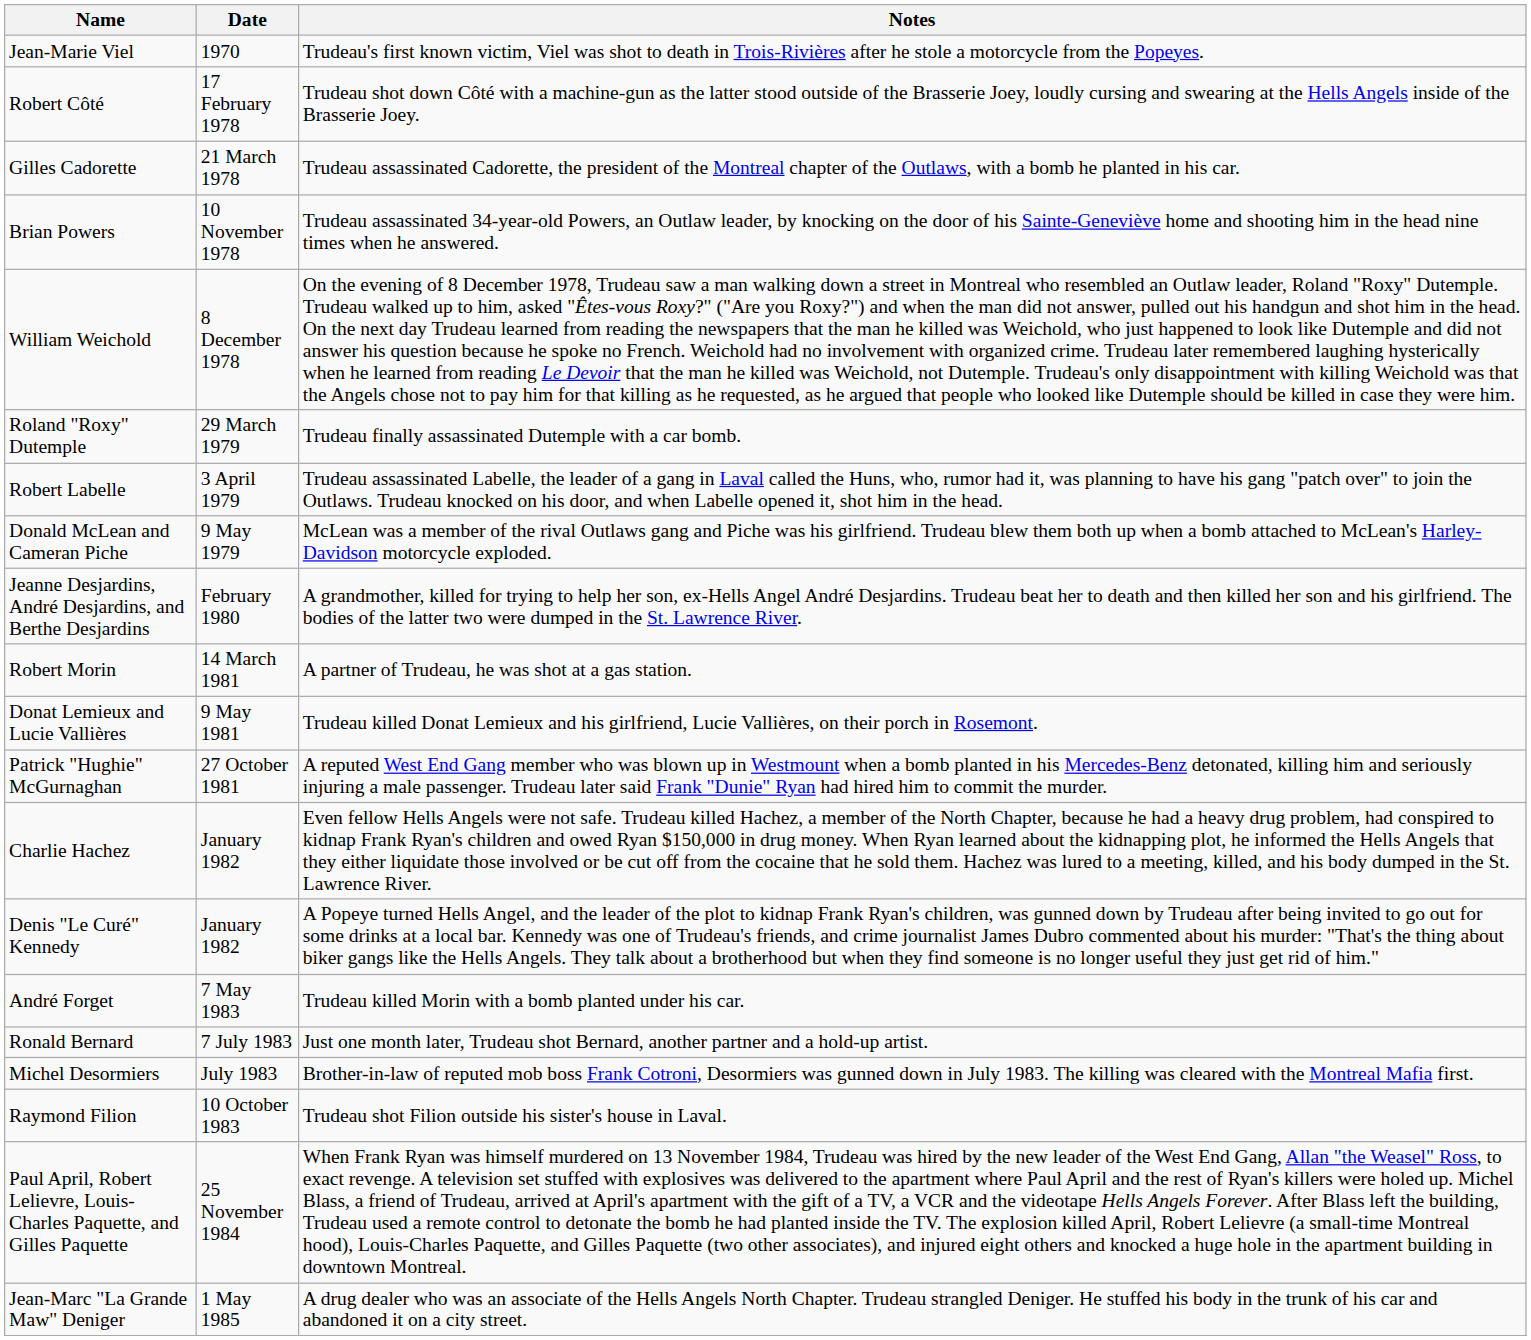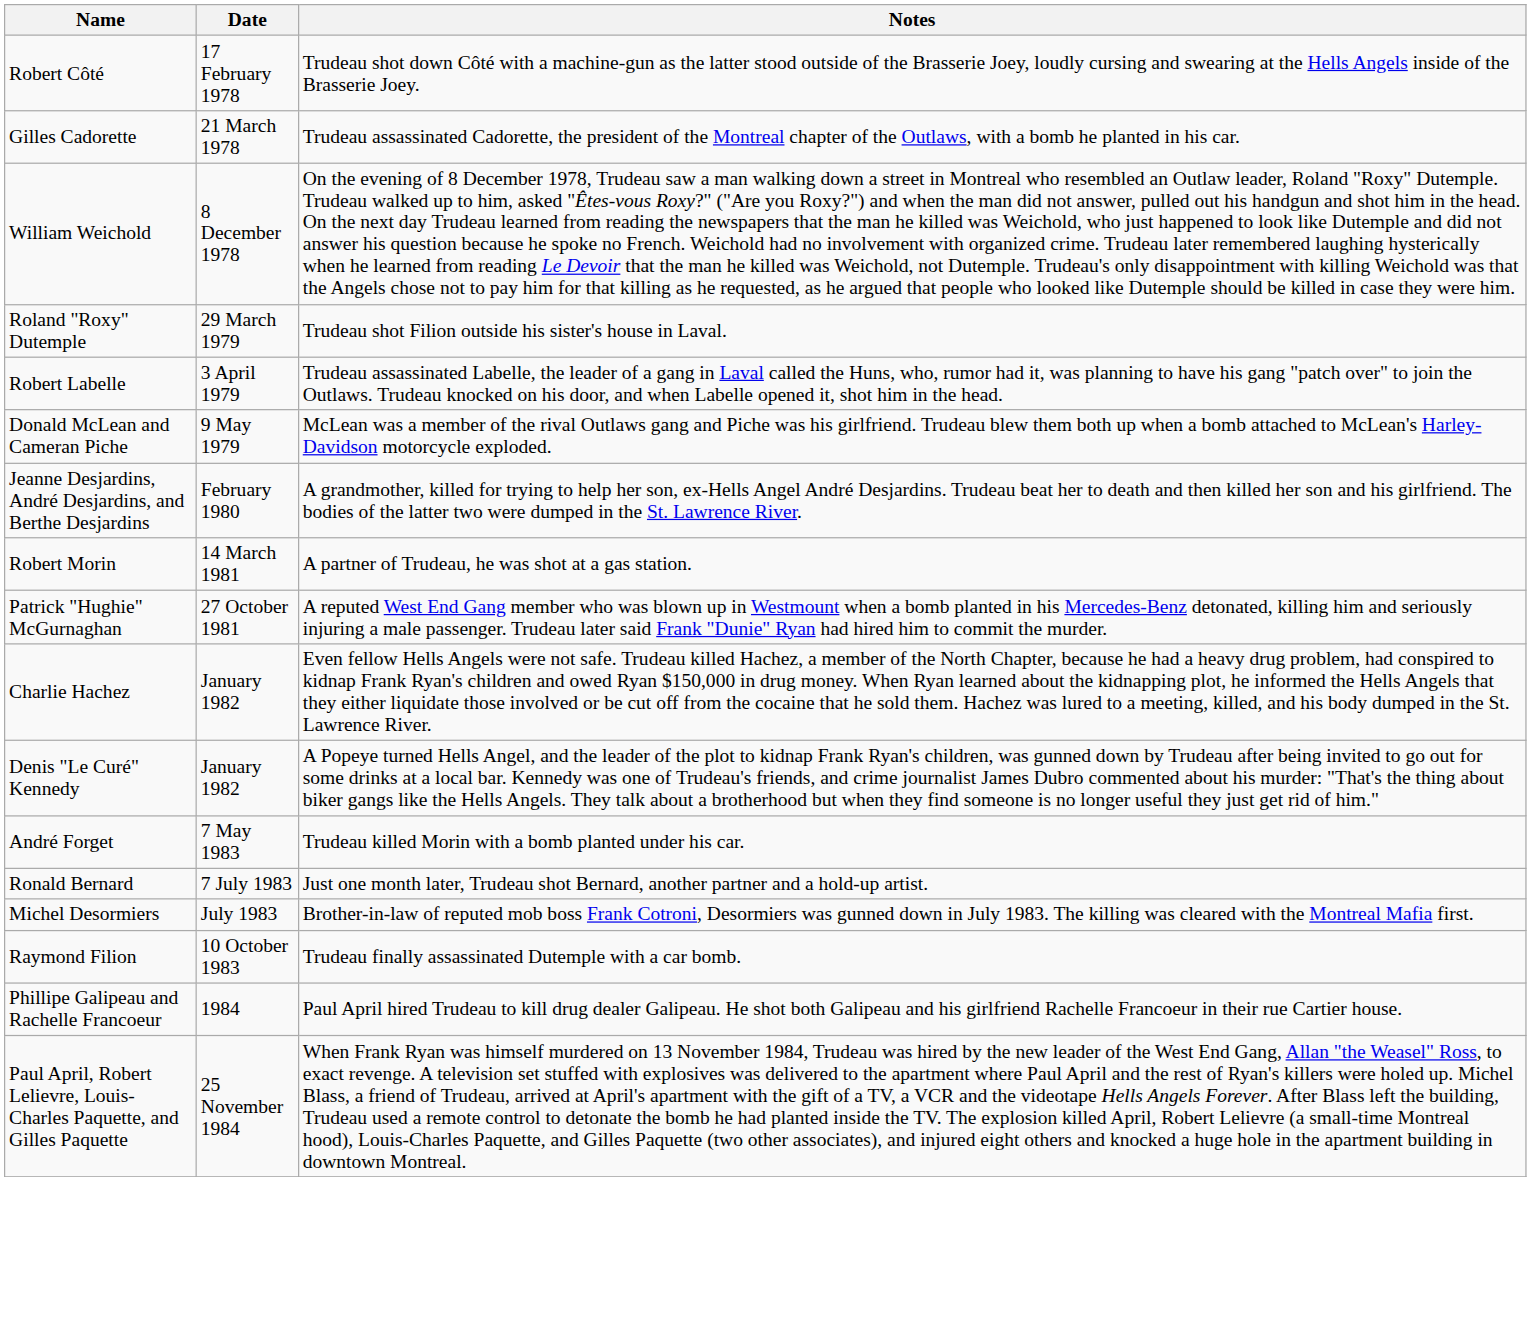- row: Jean-Marie Viel | 1970 | Trudeau's first known victim, Viel was shot to death in Trois-Rivières after he stole a motorcycle from the Popeyes.
- row: Brian Powers | 10 November 1978 | Trudeau assassinated 34-year-old Powers, an Outlaw leader, by knocking on the door of his Sainte-Geneviève home and shooting him in the head nine times when he answered.
Roland "Roxy" Dutemple | Notes: Trudeau finally assassinated Dutemple with a car bomb. -> Trudeau shot Filion outside his sister's house in Laval.
- row: Donat Lemieux and Lucie Vallières | 9 May 1981 | Trudeau killed Donat Lemieux and his girlfriend, Lucie Vallières, on their porch in Rosemont.
Raymond Filion | Notes: Trudeau shot Filion outside his sister's house in Laval. -> Trudeau finally assassinated Dutemple with a car bomb.
+ row: Phillipe Galipeau and Rachelle Francoeur | 1984 | Paul April hired Trudeau to kill drug dealer Galipeau. He shot both Galipeau and his girlfriend Rachelle Francoeur in their rue Cartier house.
- row: Jean-Marc "La Grande Maw" Deniger | 1 May 1985 | A drug dealer who was an associate of the Hells Angels North Chapter. Trudeau strangled Deniger. He stuffed his body in the trunk of his car and abandoned it on a city street.
